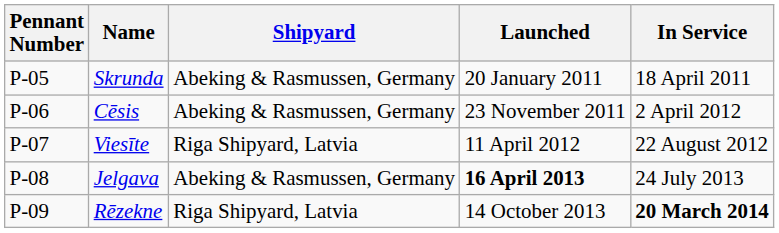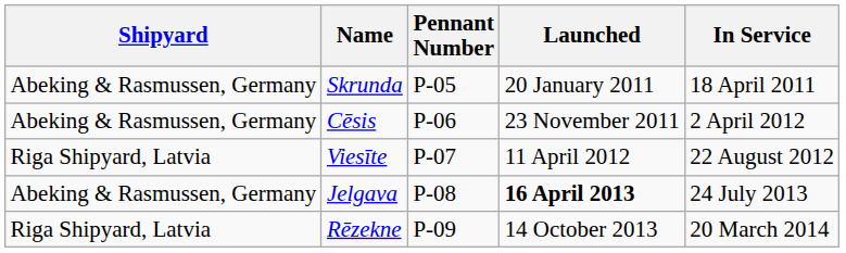columns swapped: Pennant Number <-> Shipyard
Rēzekne | In Service: bold -> normal
